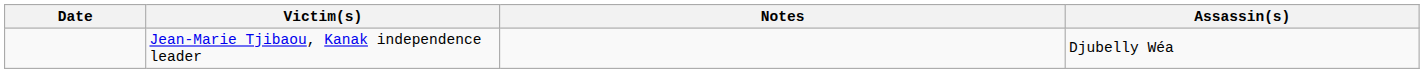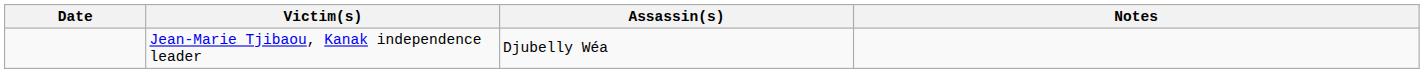columns swapped: Assassin(s) <-> Notes
